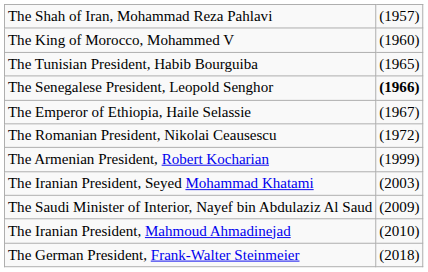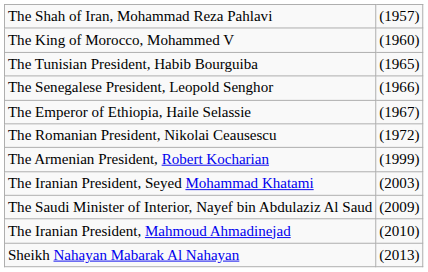The Senegalese President, Leopold Senghor | column 2: bold -> normal
+ row: Sheikh Nahayan Mabarak Al Nahayan | (2013)
- row: The German President, Frank-Walter Steinmeier | (2018)
